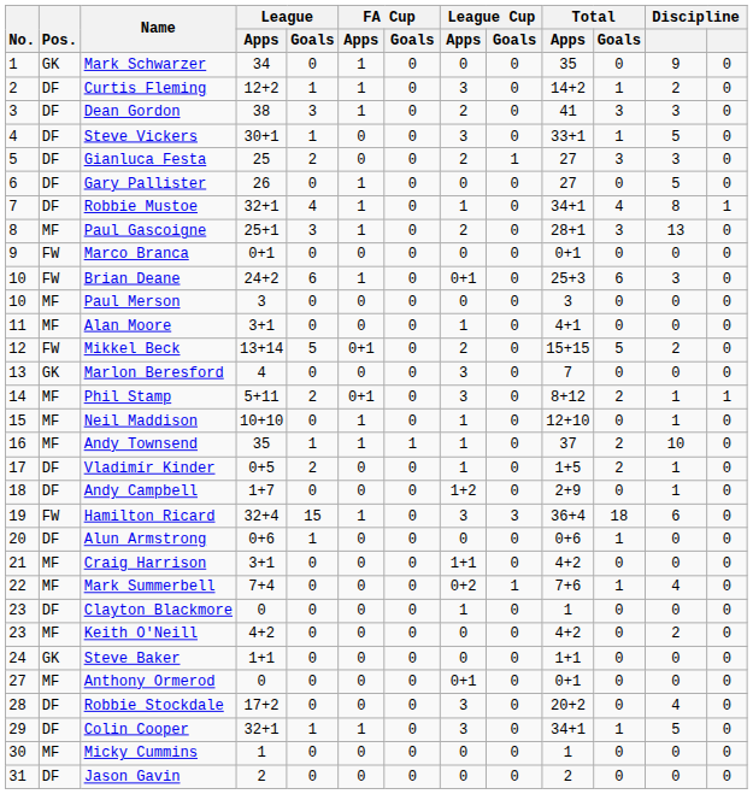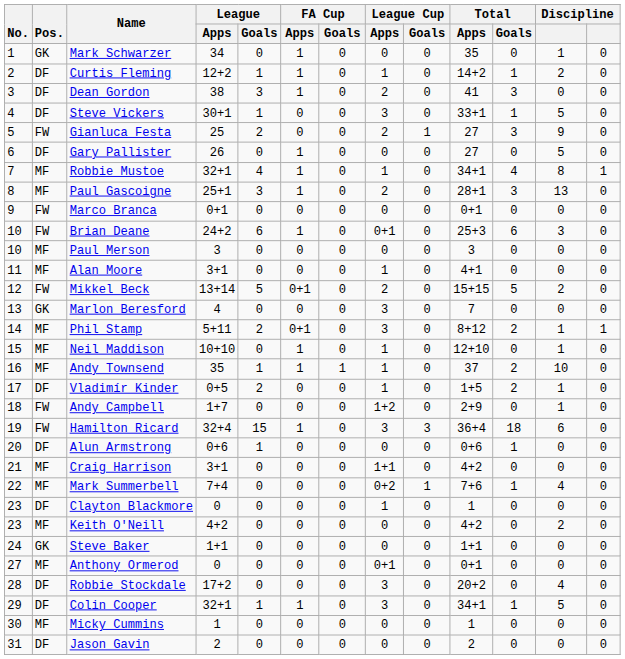Mark Schwarzer | column 12: 9 -> 1
Curtis Fleming | League Cup / Apps: 3 -> 1
Dean Gordon | column 12: 3 -> 0
Gianluca Festa | Pos.: DF -> FW
Gianluca Festa | column 12: 3 -> 9
Robbie Mustoe | Pos.: DF -> MF
Andy Campbell | Pos.: DF -> FW
